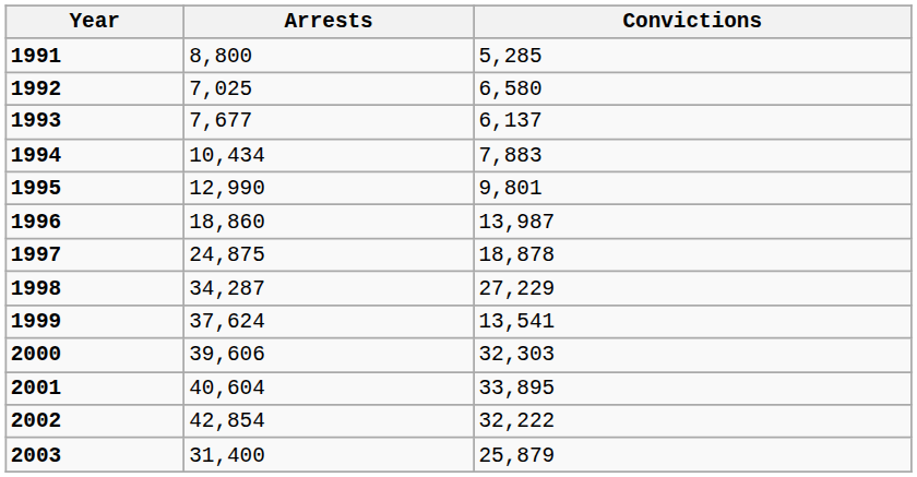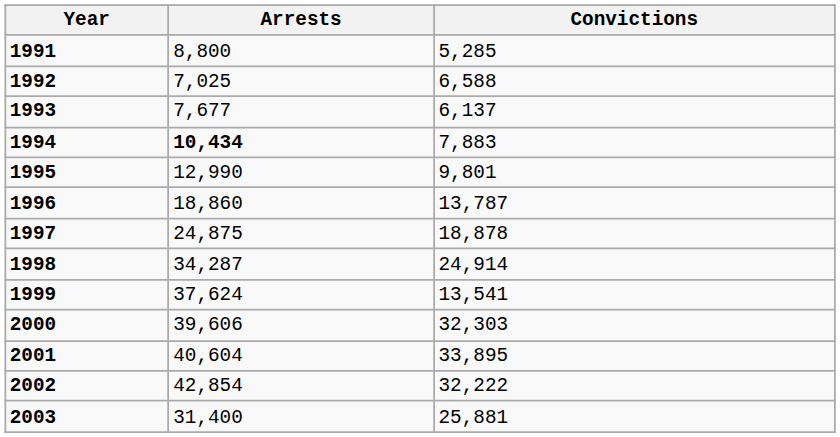1992 | Convictions: 6,580 -> 6,588
1994 | Arrests: normal -> bold
1996 | Convictions: 13,987 -> 13,787
1998 | Convictions: 27,229 -> 24,914
2003 | Convictions: 25,879 -> 25,881
